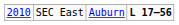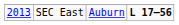SEC East | column 1: 2010 -> 2013
